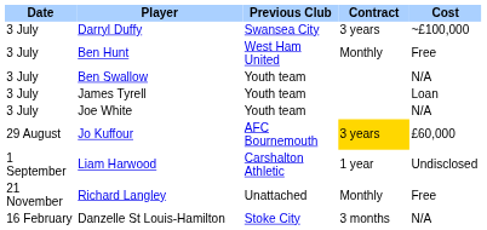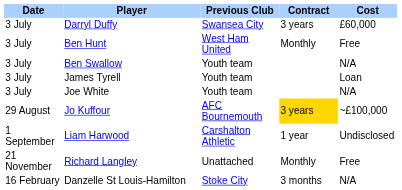Darryl Duffy | Cost: ~£100,000 -> £60,000
Jo Kuffour | Cost: £60,000 -> ~£100,000
